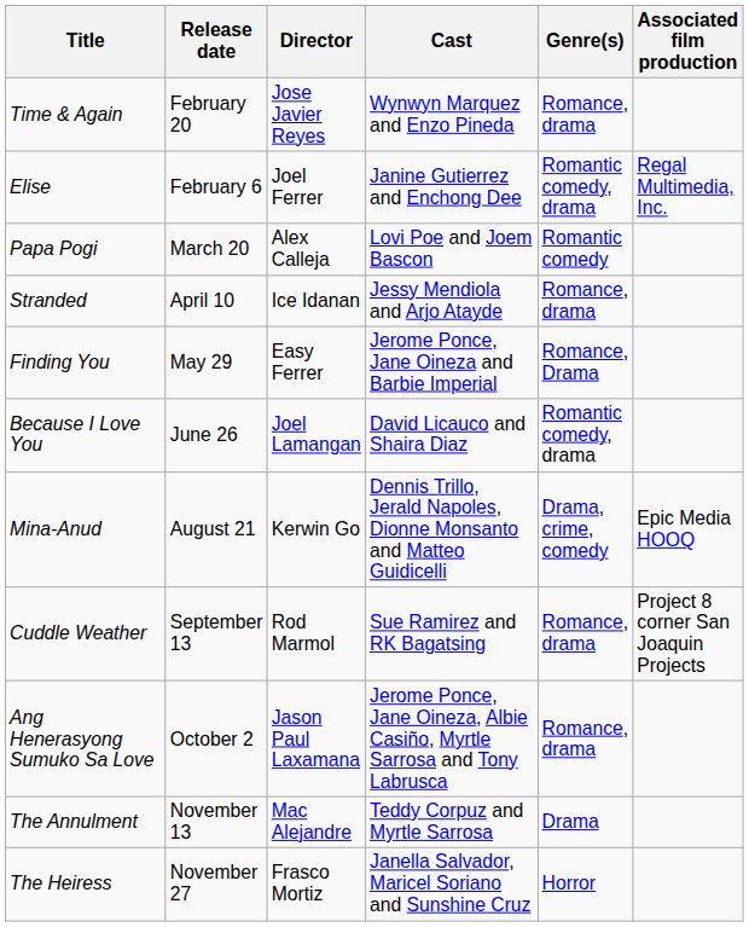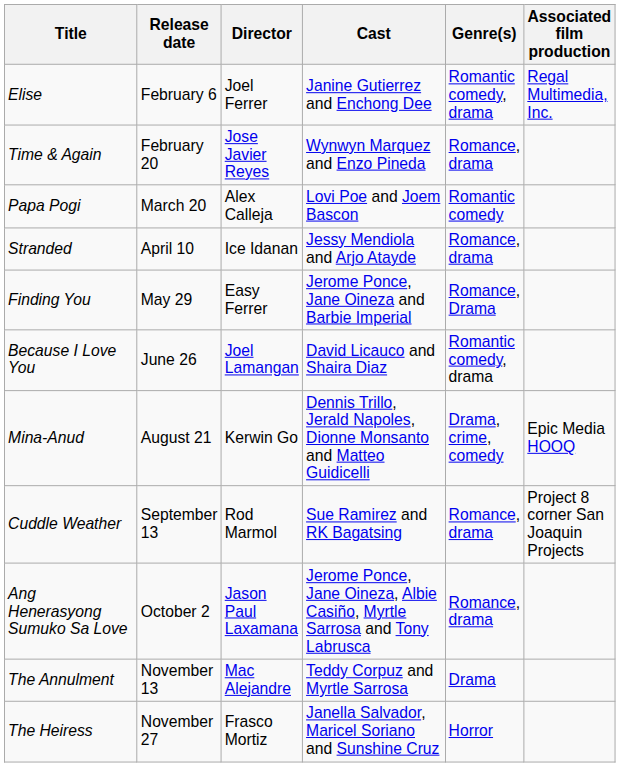rows swapped: Elise <-> Time & Again
